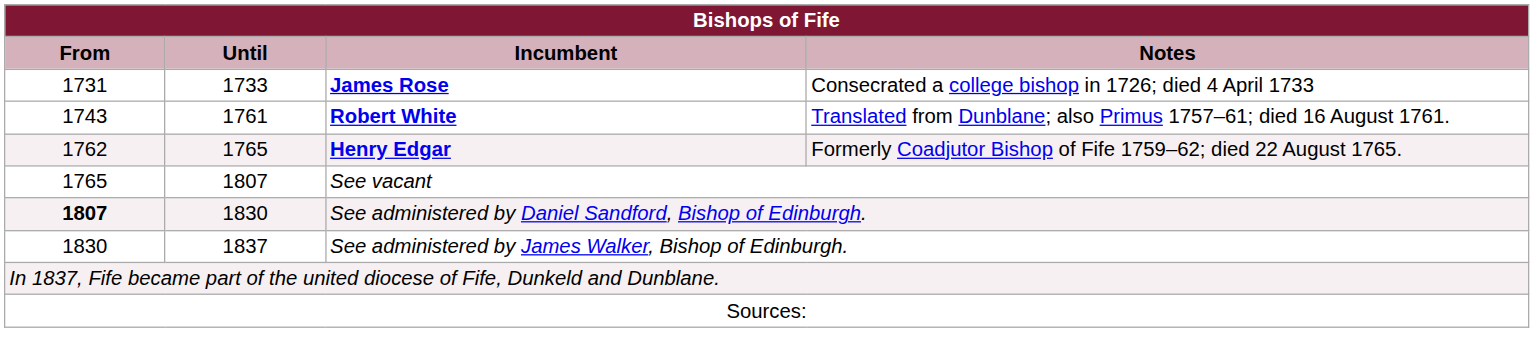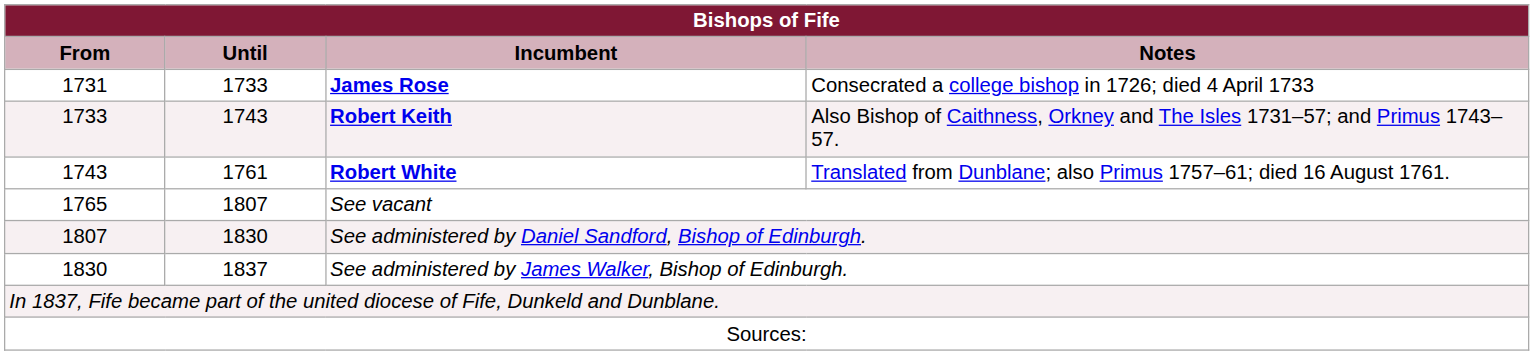+ row: 1733 | 1743 | Robert Keith | Also Bishop of Caithness, Orkney and The Isles 1731–57; and Primus 1743–57.
- row: 1762 | 1765 | Henry Edgar | Formerly Coadjutor Bishop of Fife 1759–62; died 22 August 1765.
See administered by Daniel Sandford, Bishop of Edinburgh. | From: bold -> normal
